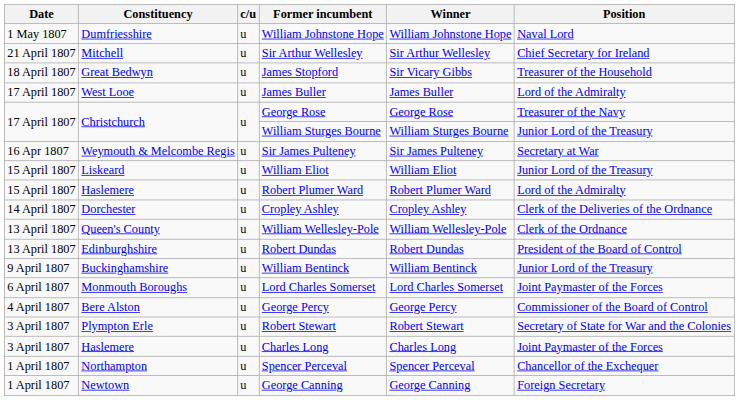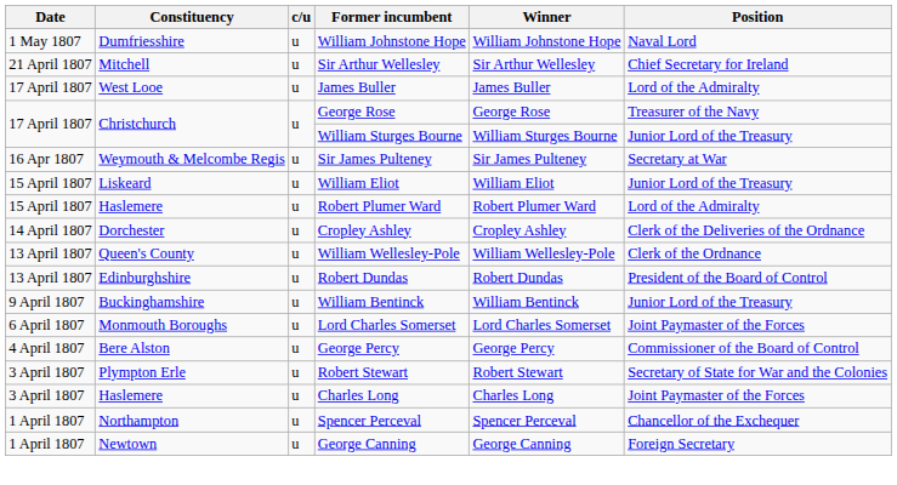- row: 18 April 1807 | Great Bedwyn | u | James Stopford | Sir Vicary Gibbs | Treasurer of the Household
